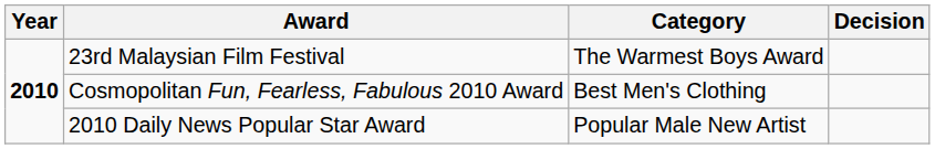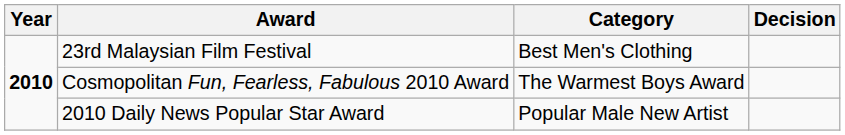23rd Malaysian Film Festival | Category: The Warmest Boys Award -> Best Men's Clothing
Cosmopolitan Fun, Fearless, Fabulous 2010 Award | Category: Best Men's Clothing -> The Warmest Boys Award
